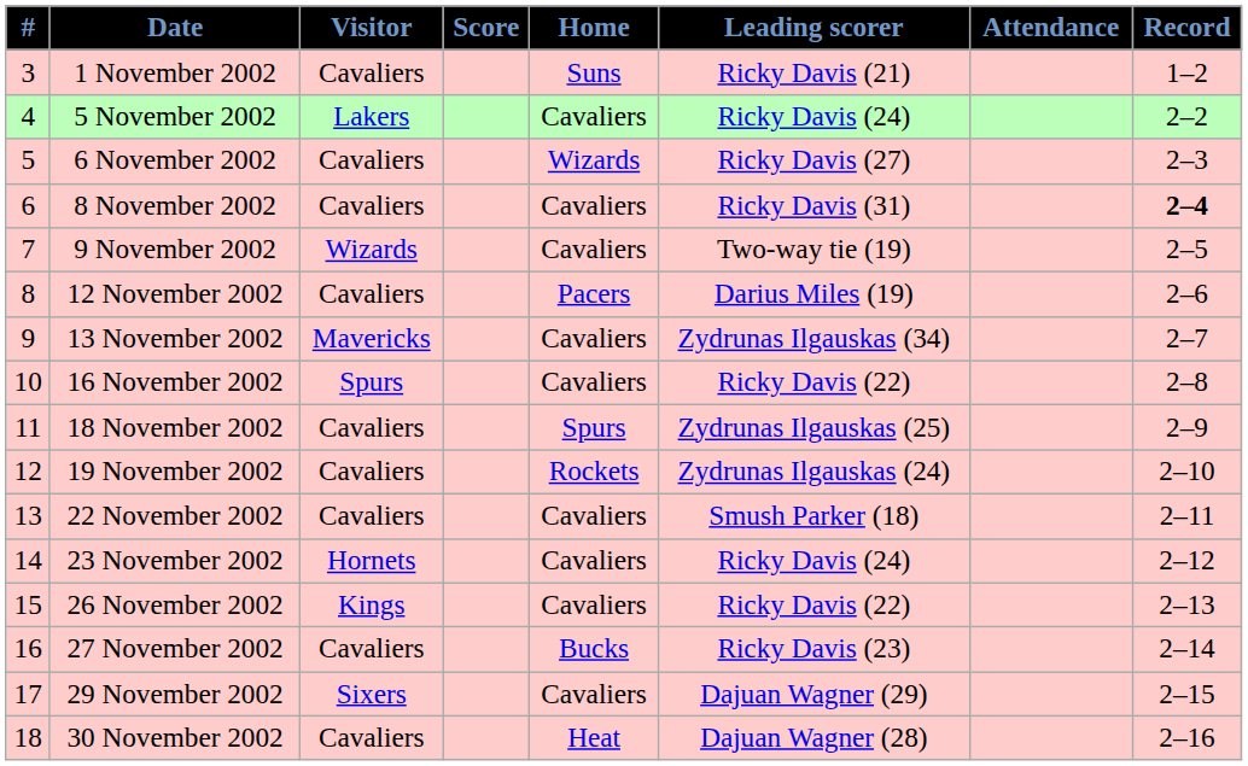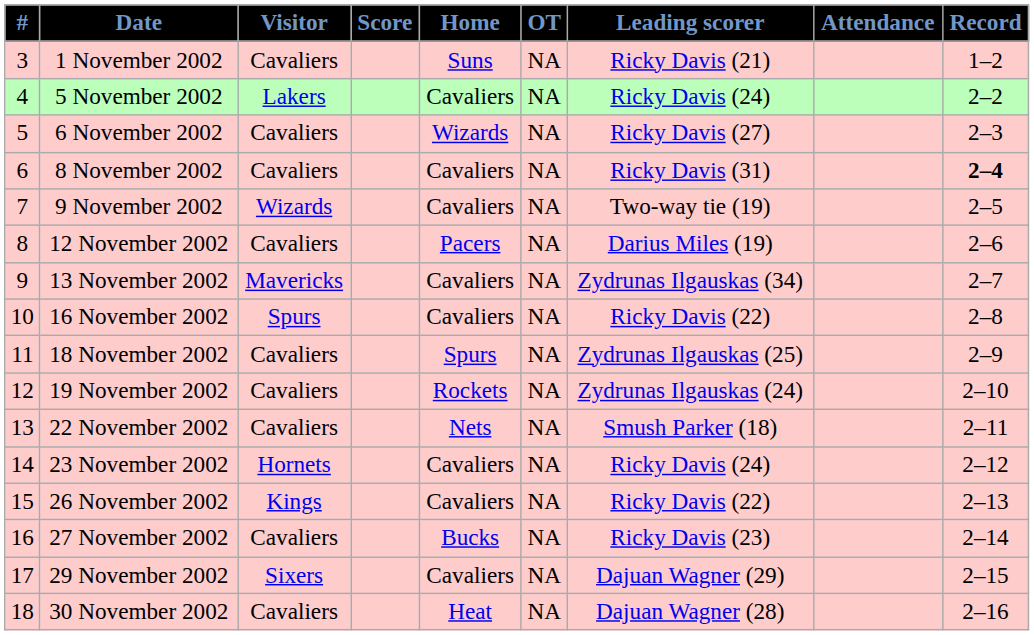+ column: OT | NA | NA | NA | NA | NA | NA | NA | NA | NA | NA | NA | NA | NA | NA | NA | NA
22 November 2002 | Home: Cavaliers -> Nets
